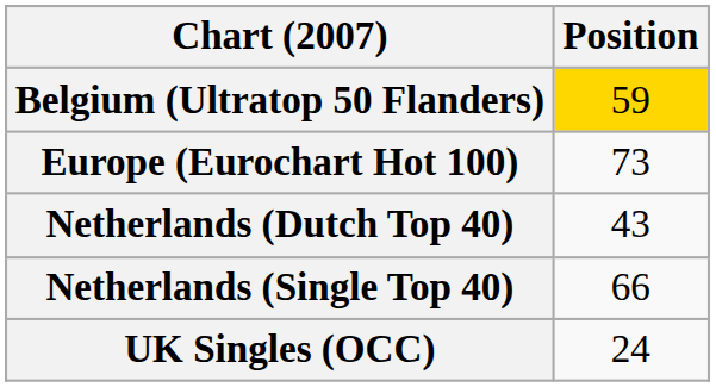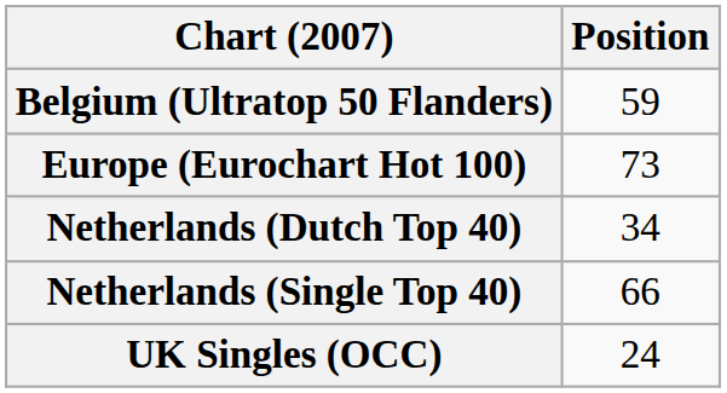Belgium (Ultratop 50 Flanders) | Position: gold background -> no background
Netherlands (Dutch Top 40) | Position: 43 -> 34
